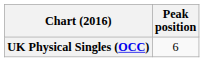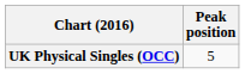UK Physical Singles (OCC) | Peak position: 6 -> 5
